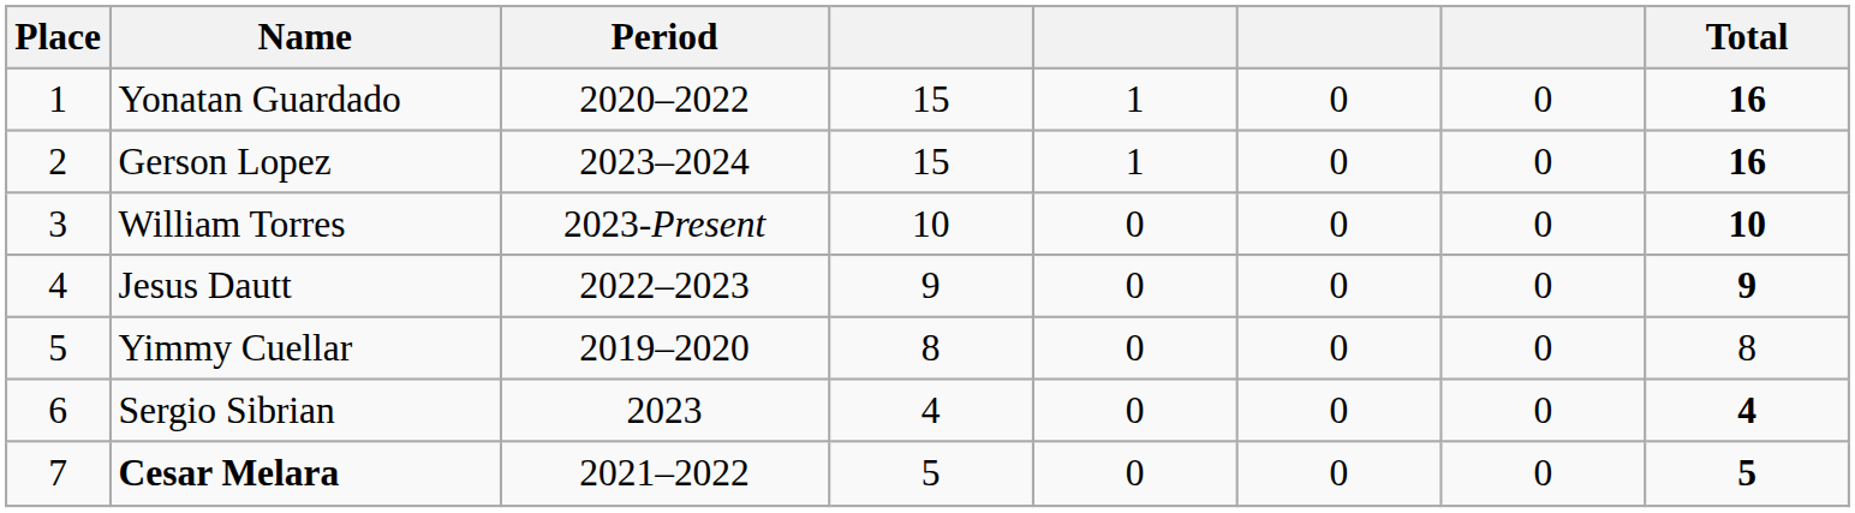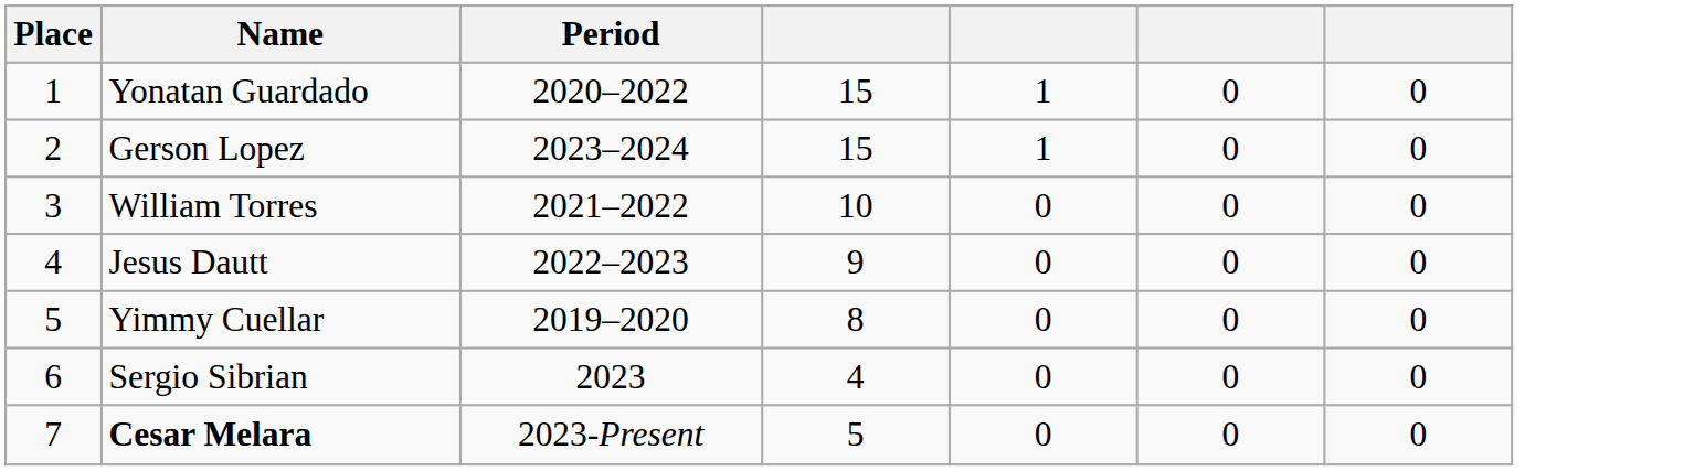- column: Total | 16 | 16 | 10 | 9 | 8 | 4 | 5
William Torres | Period: 2023-Present -> 2021–2022
Cesar Melara | Period: 2021–2022 -> 2023-Present
